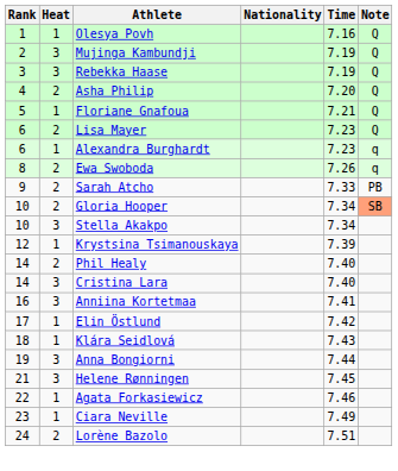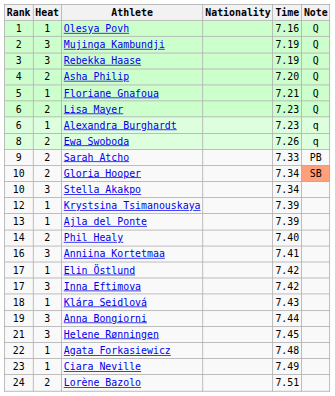+ row: 13 | 1 | Ajla del Ponte | 7.39
- row: 14 | 3 | Cristina Lara | 7.40
+ row: 17 | 3 | Inna Eftimova | 7.42
Agata Forkasiewicz | Time: 7.46 -> 7.48
